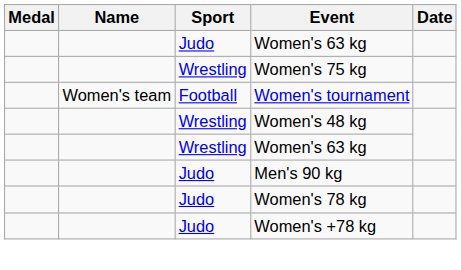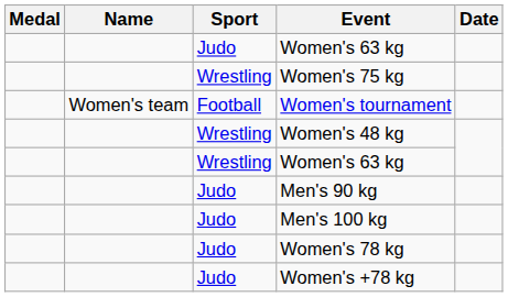+ row: Judo | Men's 100 kg
